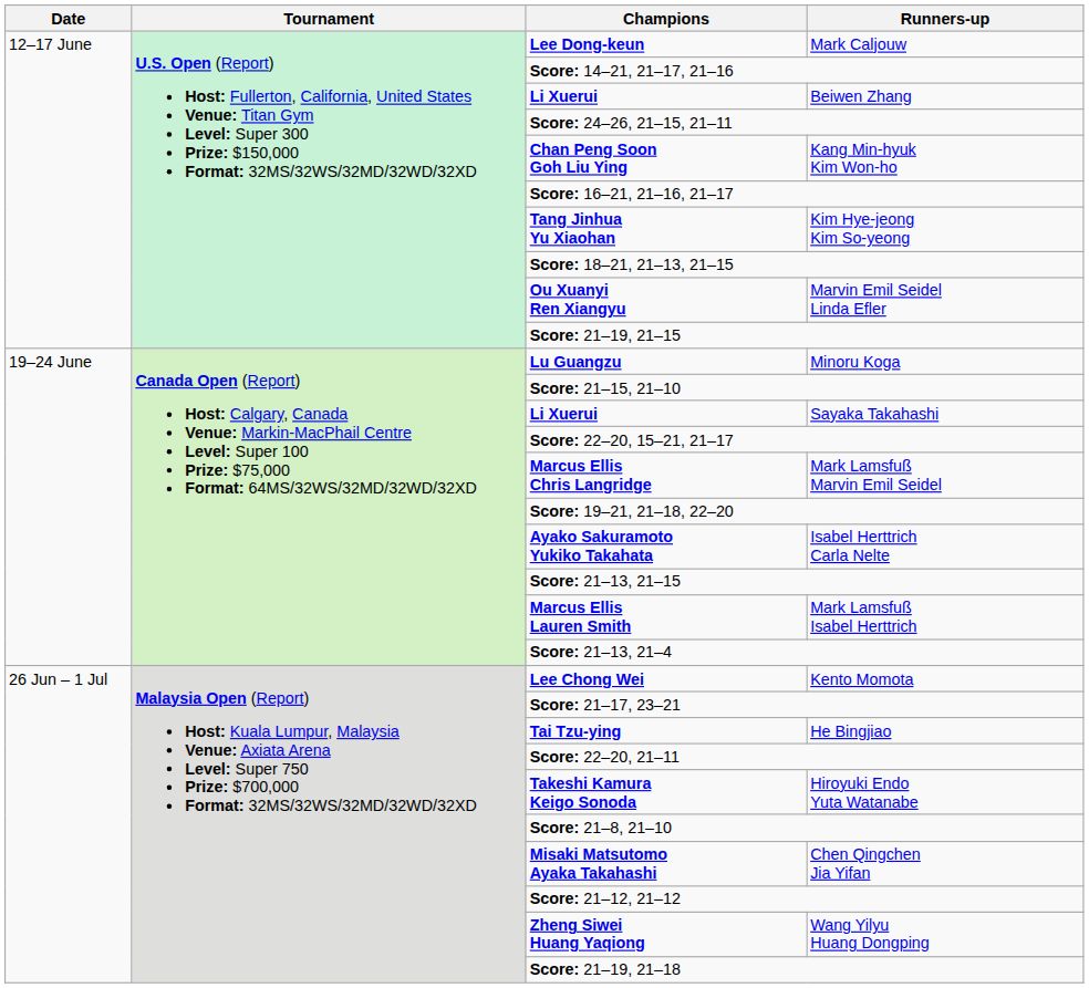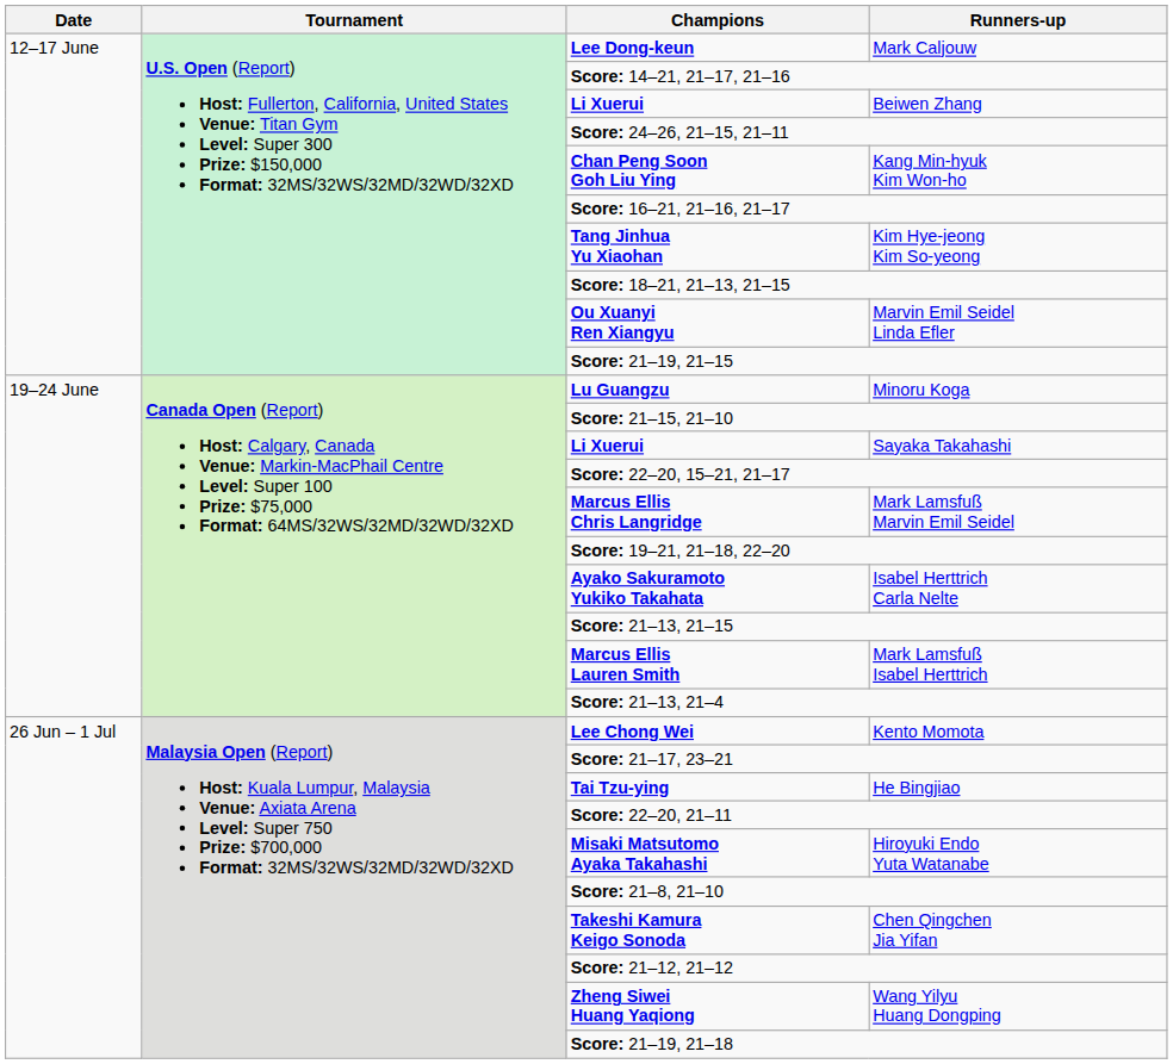Hiroyuki Endo Yuta Watanabe | Champions: Takeshi Kamura Keigo Sonoda -> Misaki Matsutomo Ayaka Takahashi
Chen Qingchen Jia Yifan | Champions: Misaki Matsutomo Ayaka Takahashi -> Takeshi Kamura Keigo Sonoda
